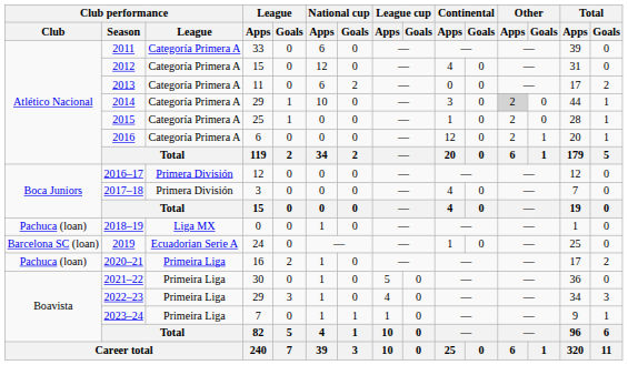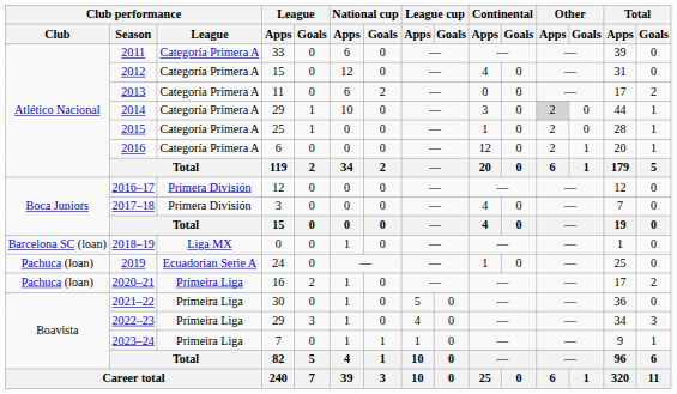2018–19 | Club performance / Club: Pachuca (loan) -> Barcelona SC (loan)
2019 | Club performance / Club: Barcelona SC (loan) -> Pachuca (loan)
